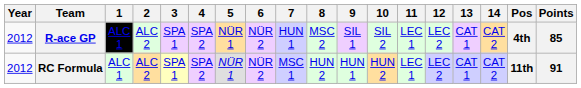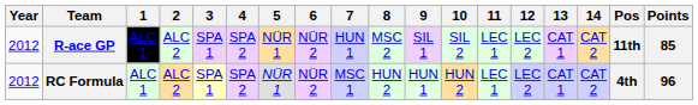R-ace GP | Pos: 4th -> 11th
RC Formula | Pos: 11th -> 4th
RC Formula | Points: 91 -> 96
